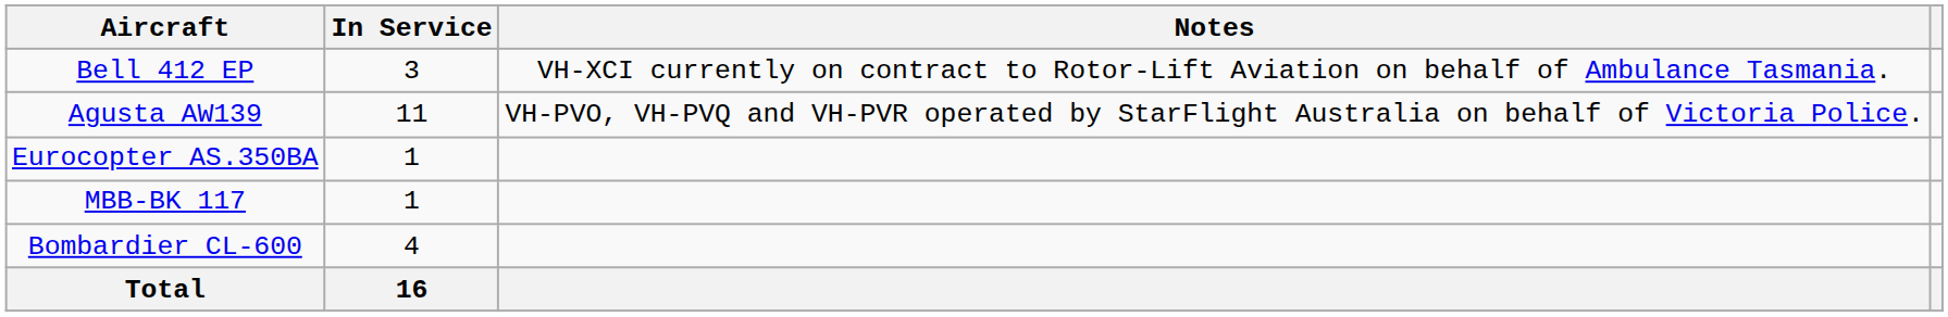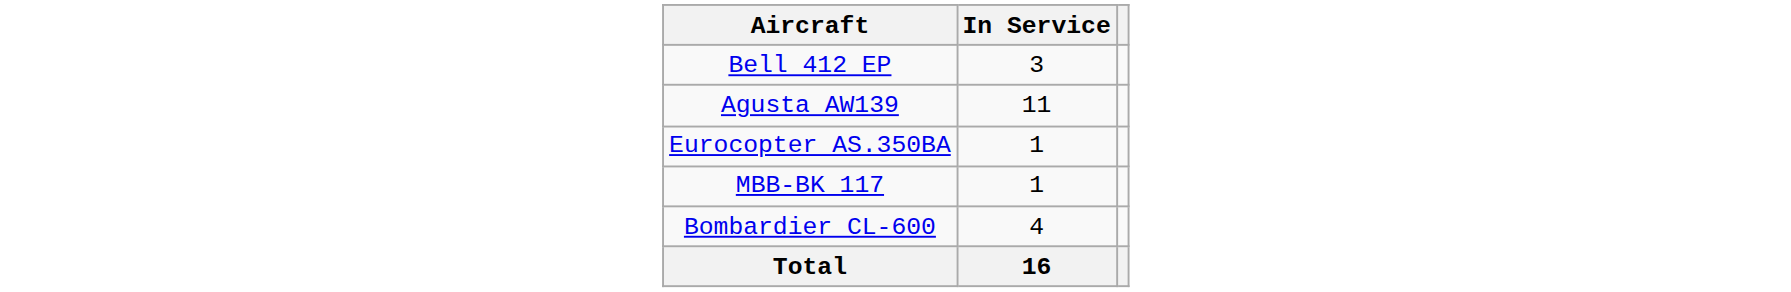- column: Notes | VH-XCI currently on contract to Rotor-Lift Aviation on behalf of Ambulance Tasmania. | VH-PVO, VH-PVQ and VH-PVR operated by StarFlight Australia on behalf of Victoria Police.
